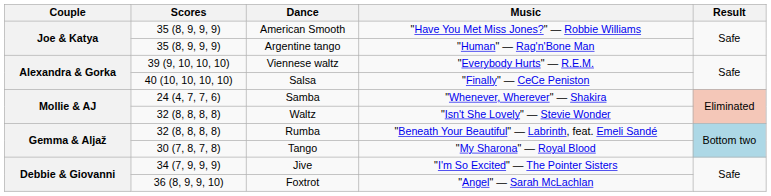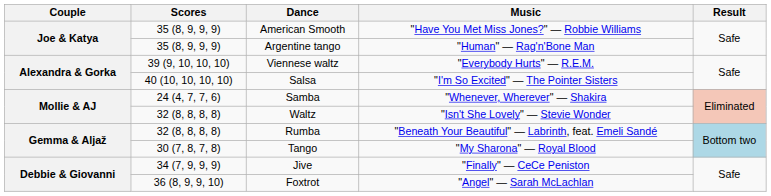Salsa | Music: "Finally" — CeCe Peniston -> "I'm So Excited" — The Pointer Sisters
Jive | Music: "I'm So Excited" — The Pointer Sisters -> "Finally" — CeCe Peniston
